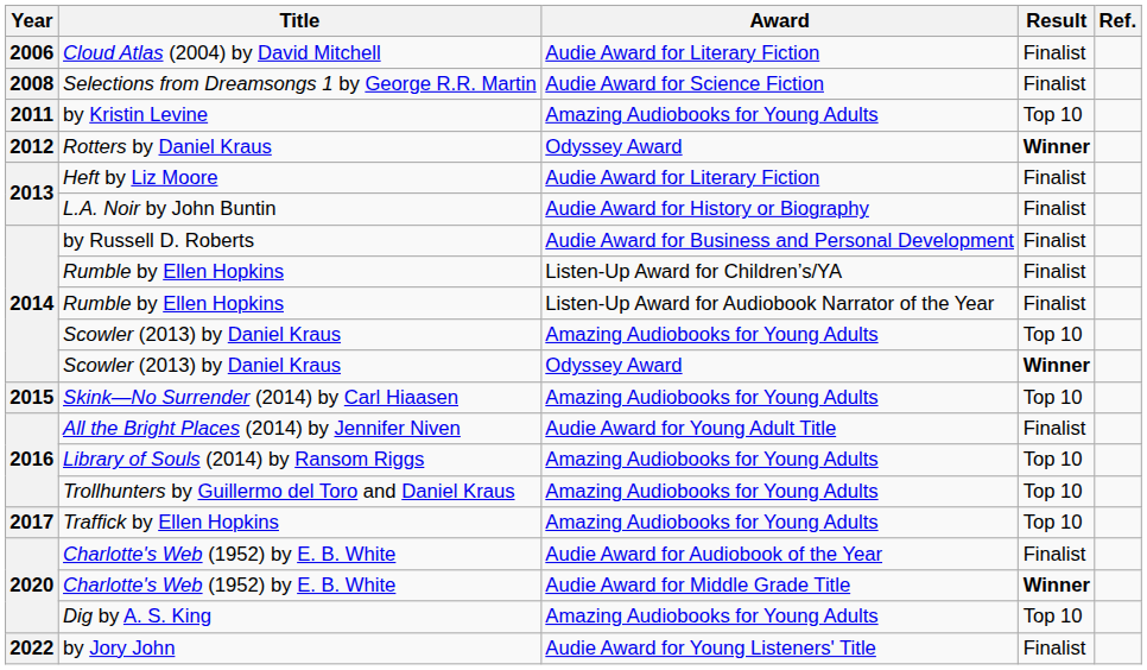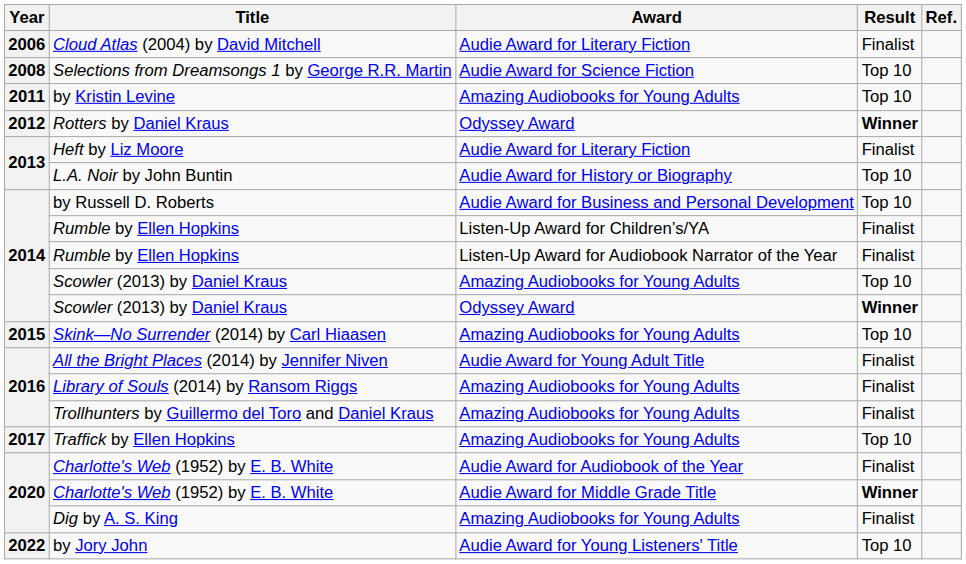Selections from Dreamsongs 1 by George R.R. Martin | Result: Finalist -> Top 10
L.A. Noir by John Buntin | Result: Finalist -> Top 10
by Russell D. Roberts | Result: Finalist -> Top 10
Library of Souls (2014) by Ransom Riggs | Result: Top 10 -> Finalist
Trollhunters by Guillermo del Toro and Daniel Kraus | Result: Top 10 -> Finalist
Dig by A. S. King | Result: Top 10 -> Finalist
by Jory John | Result: Finalist -> Top 10
